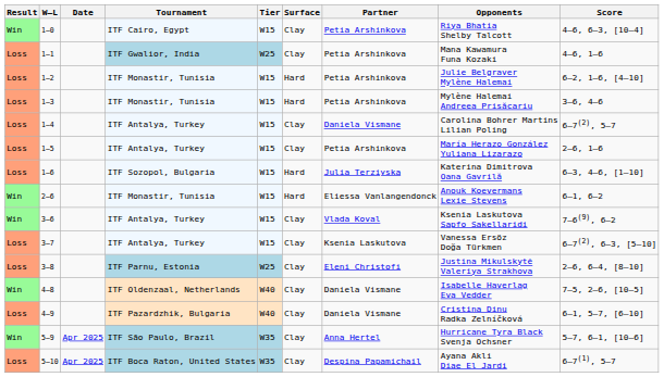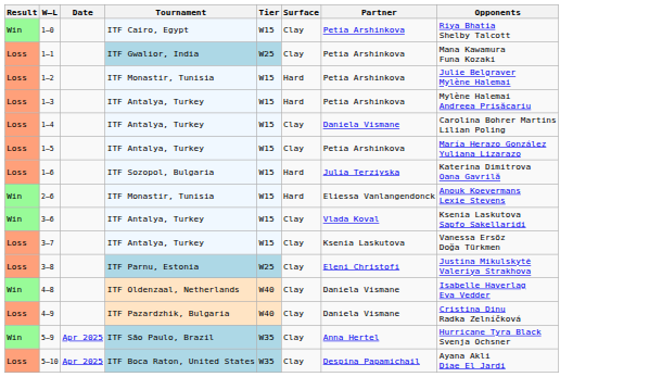- column: Score | 4–6, 6–3, [10–4] | 4–6, 1–6 | 6–2, 1–6, [4–10] | 3–6, 4–6 | 6–7(2), 5–7 | 2–6, 1–6 | 6–3, 4–6, [1–10] | 6–1, 6–2 | 7–6(9), 6–2 | 6–7(2), 6–3, [5–10] | 2–6, 6–4, [8–10] | 7–5, 2–6, [10–5] | 6–1, 5–7, [6–10] | 5–7, 6–1, [10–6] | 6–7(1), 5–7
1–3 | Tournament: ITF Monastir, Tunisia -> ITF Antalya, Turkey
